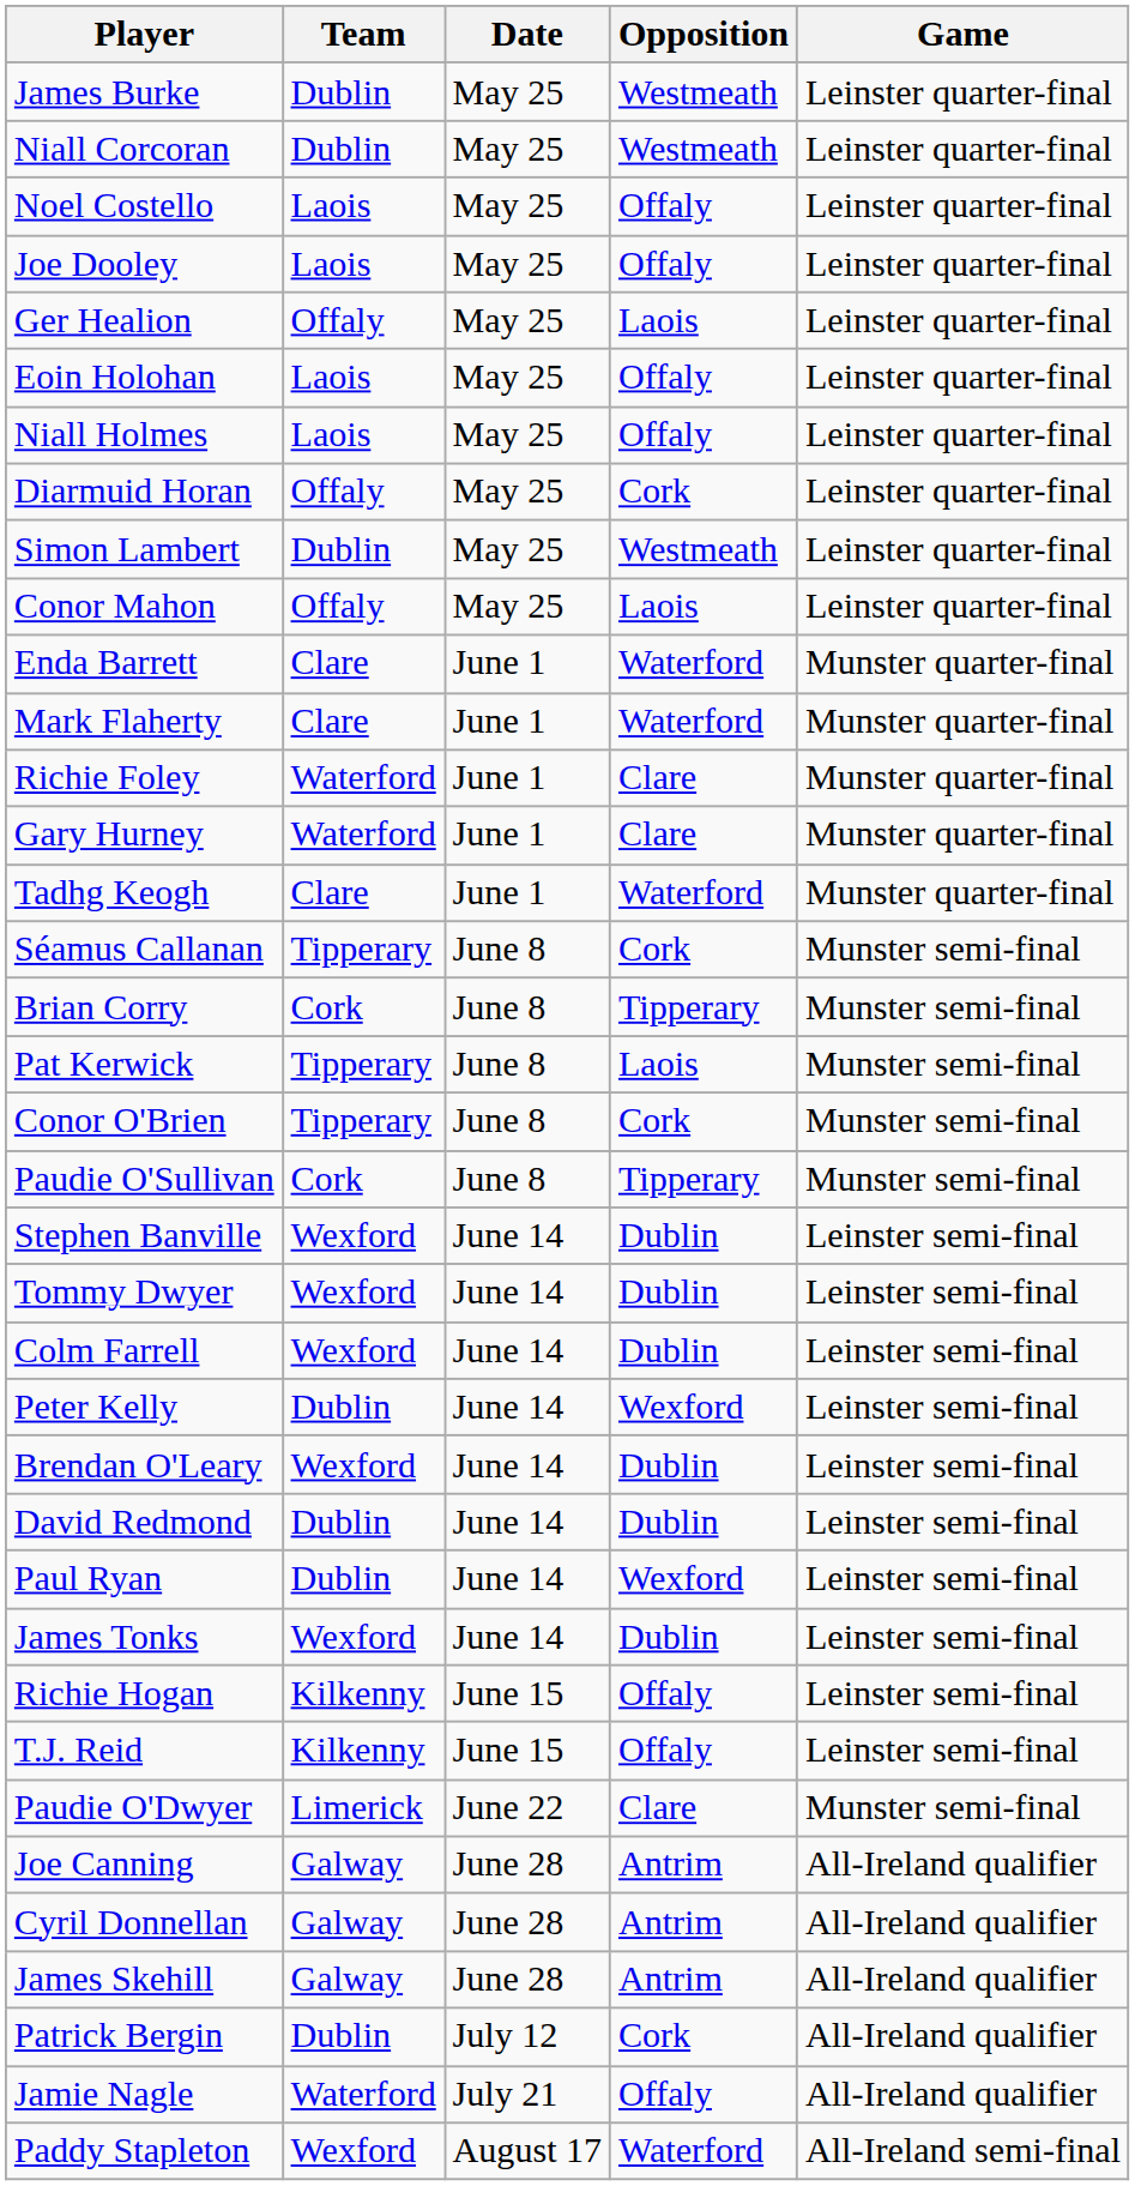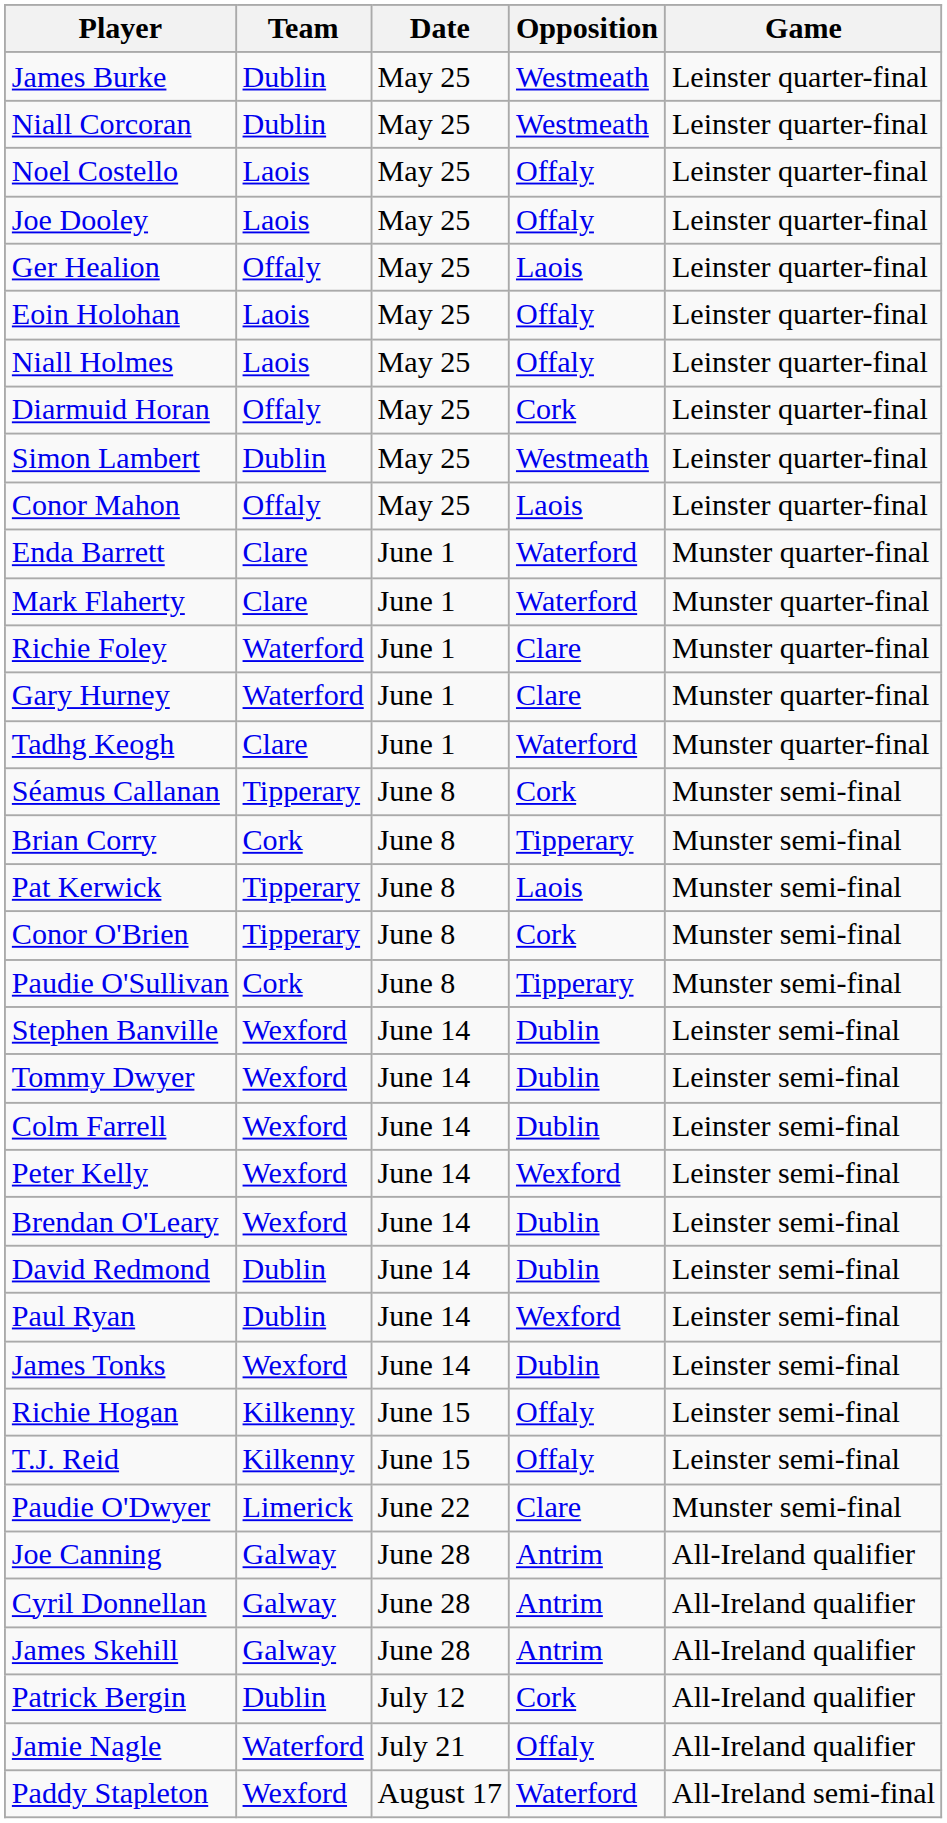Peter Kelly | Team: Dublin -> Wexford
